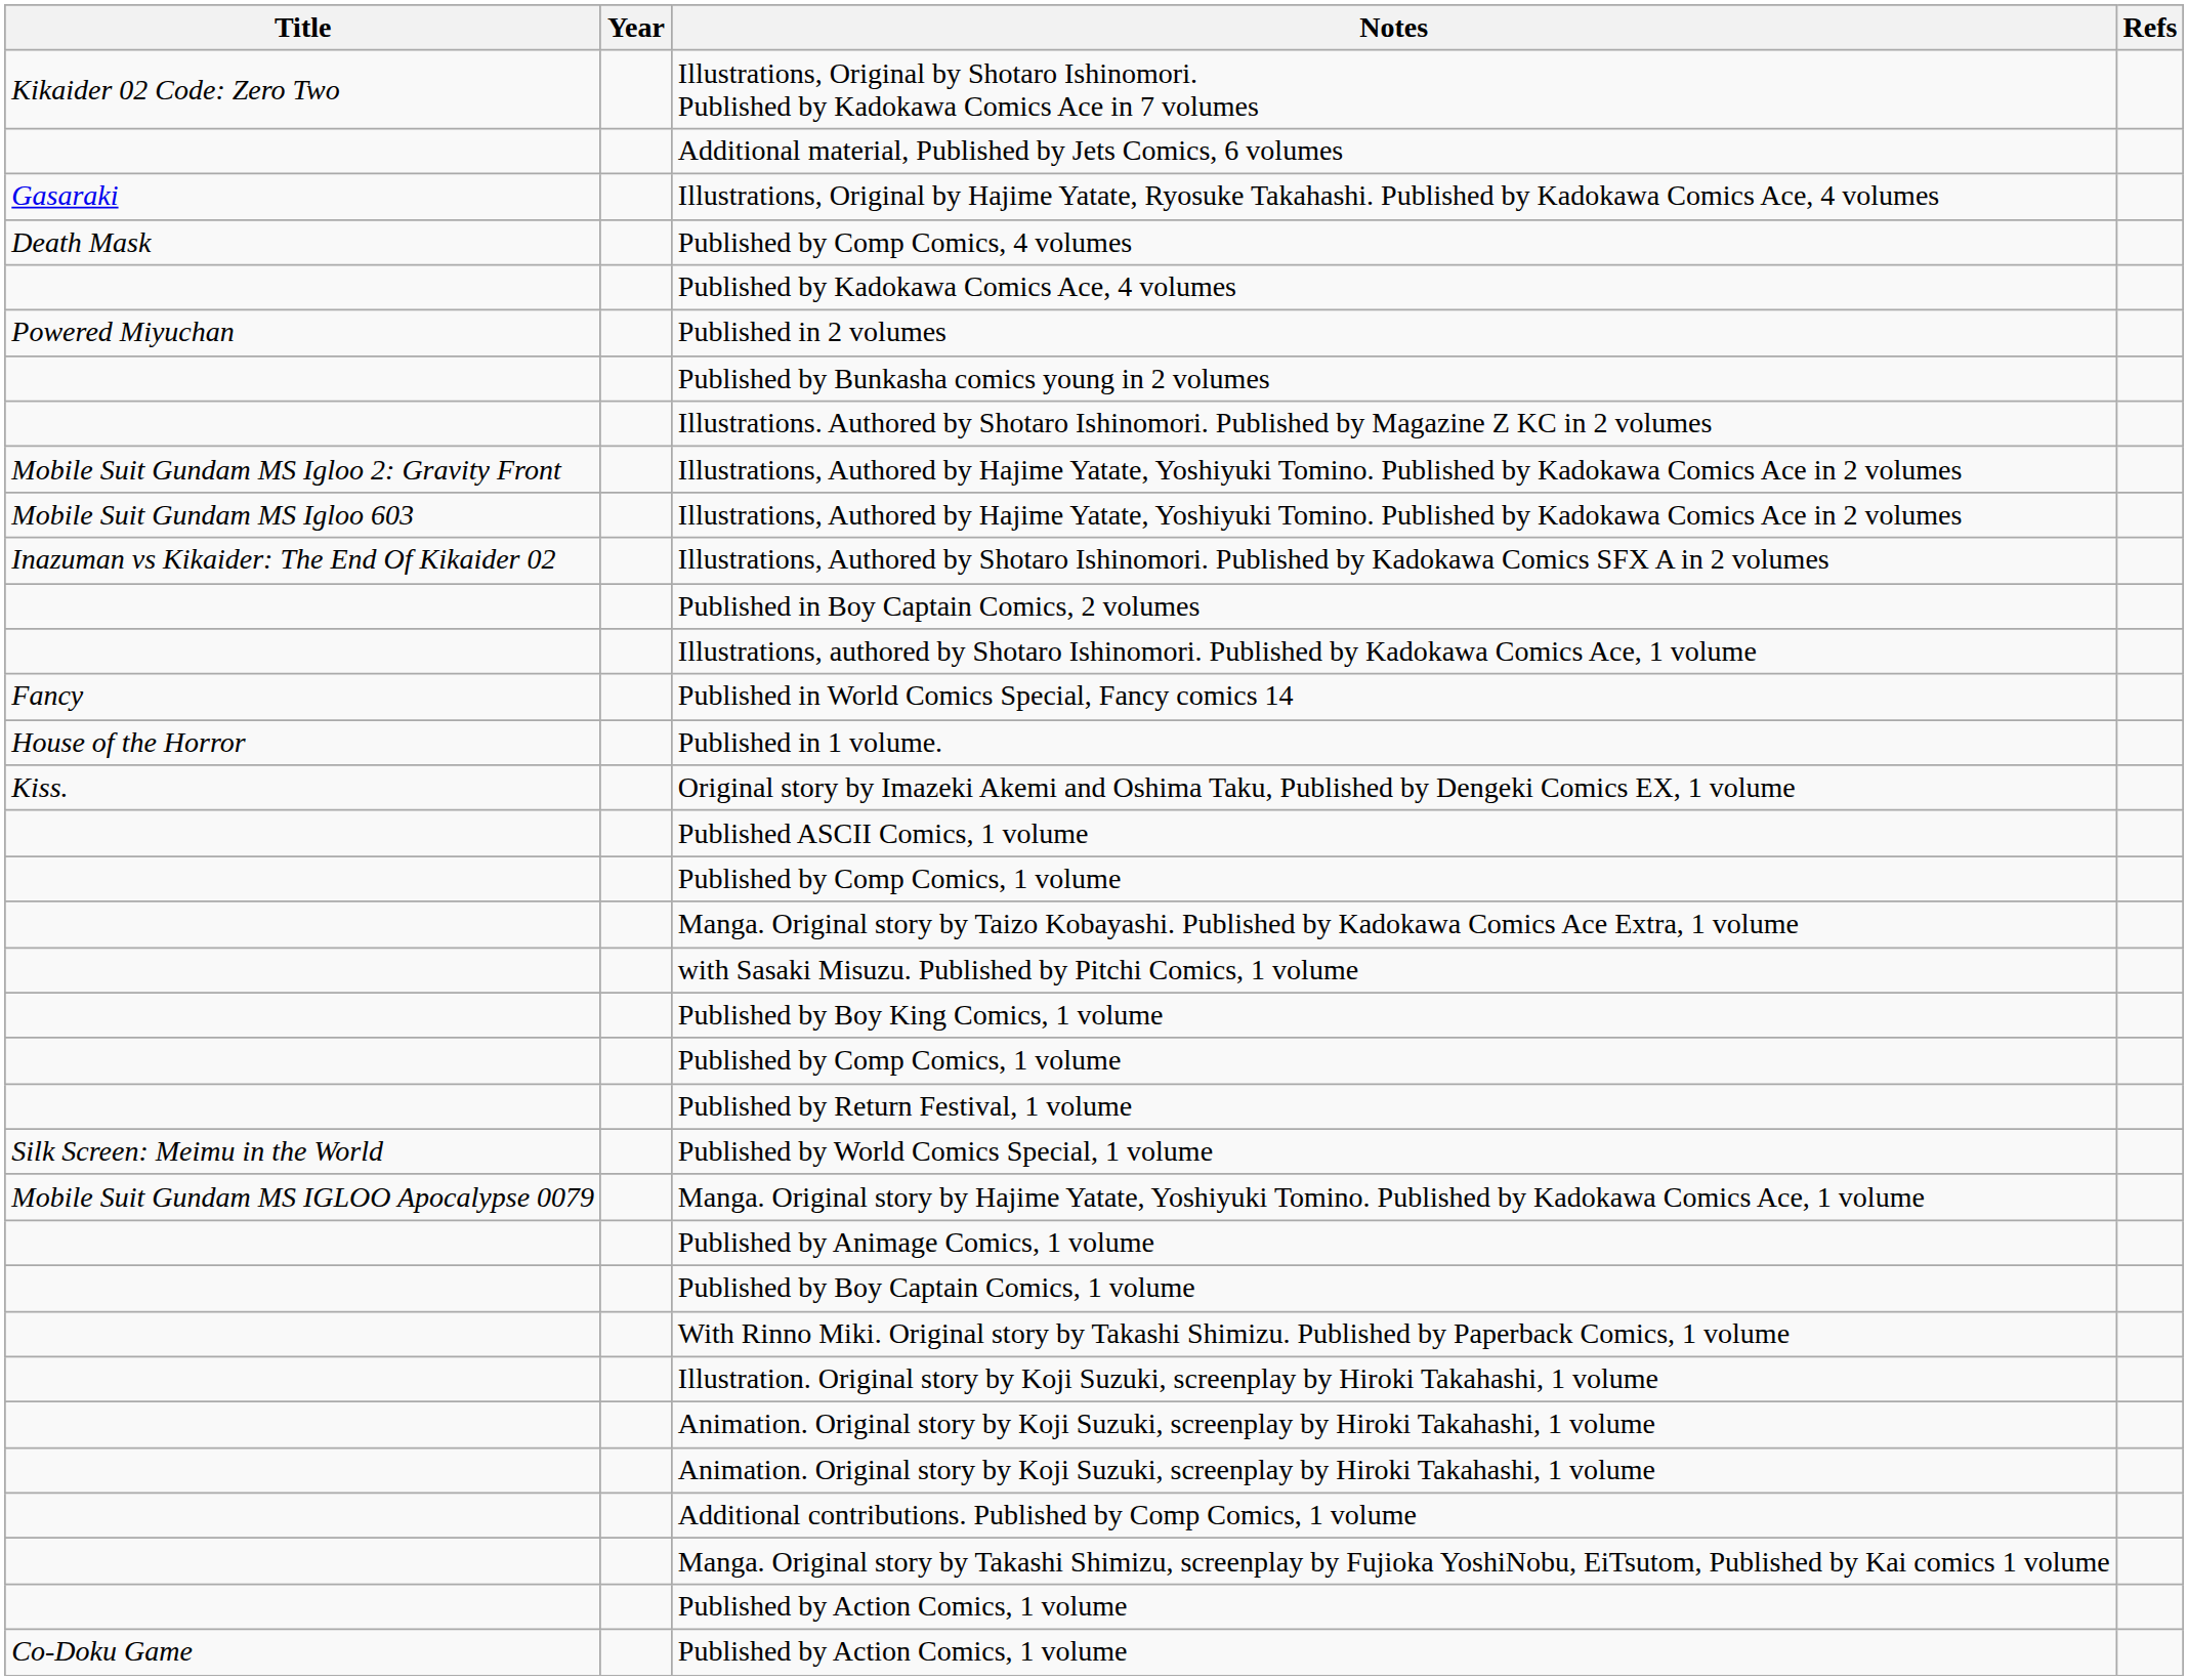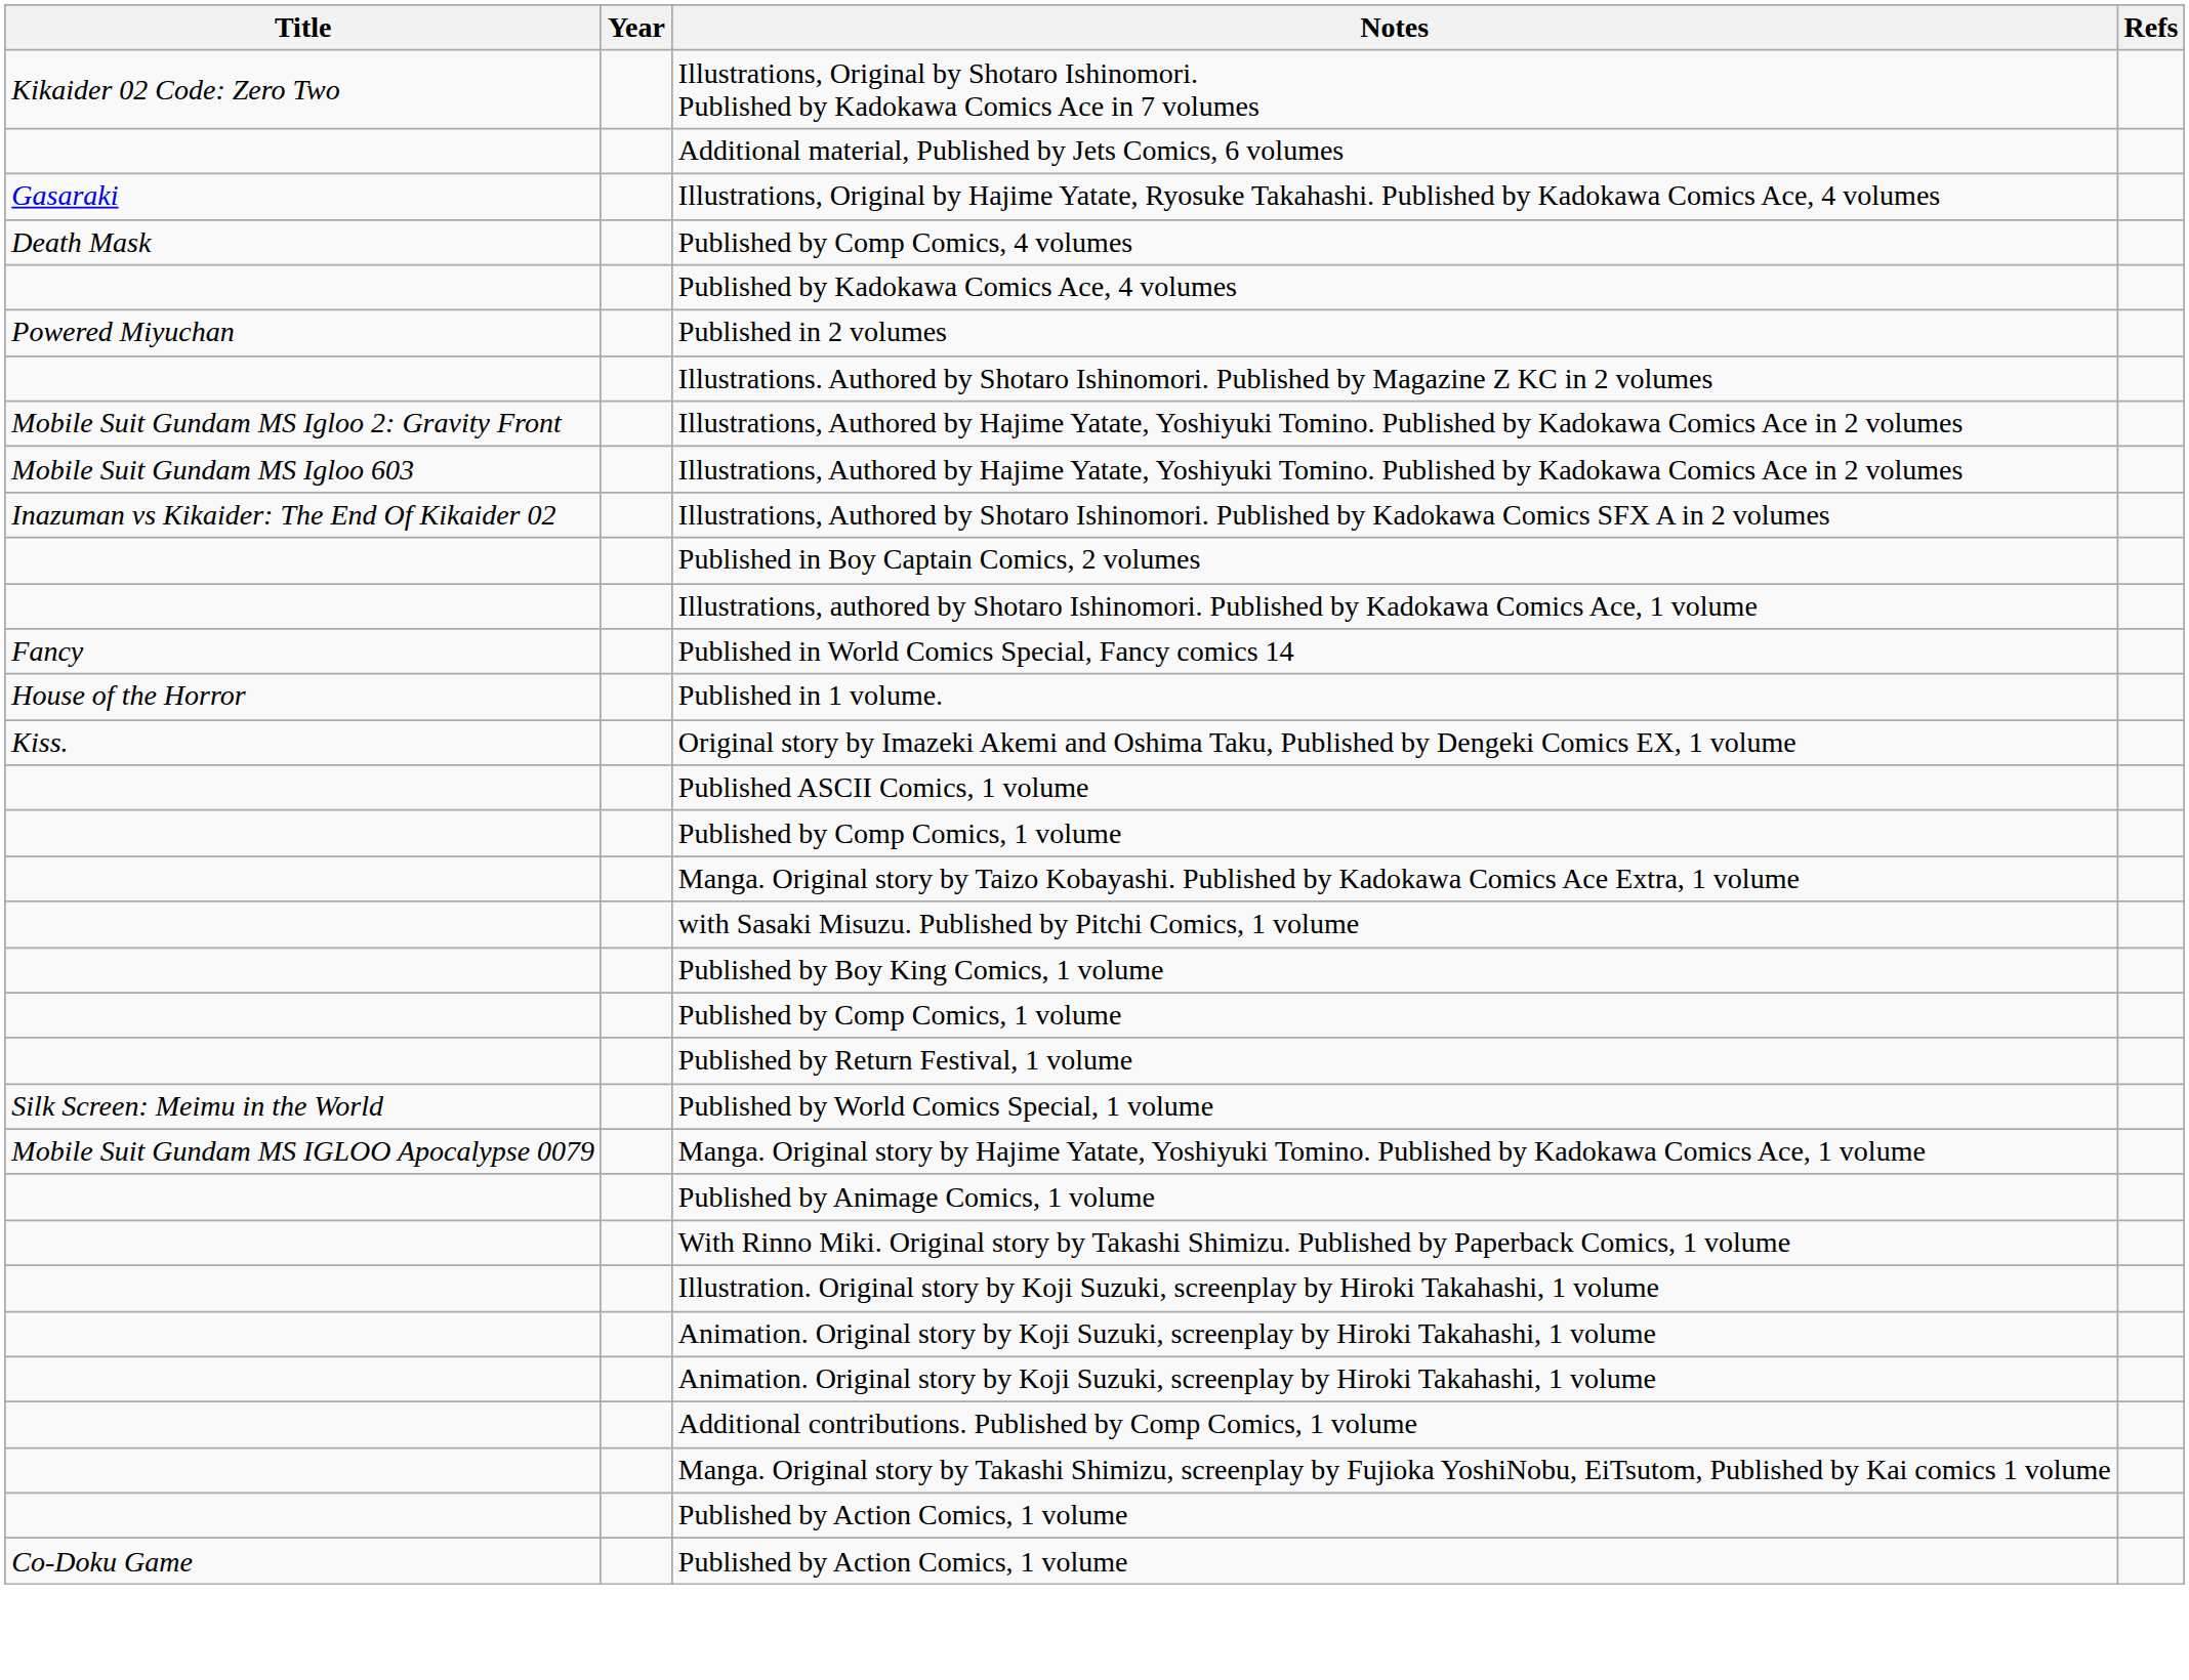- row: Published by Bunkasha comics young in 2 volumes
- row: Published by Boy Captain Comics, 1 volume
